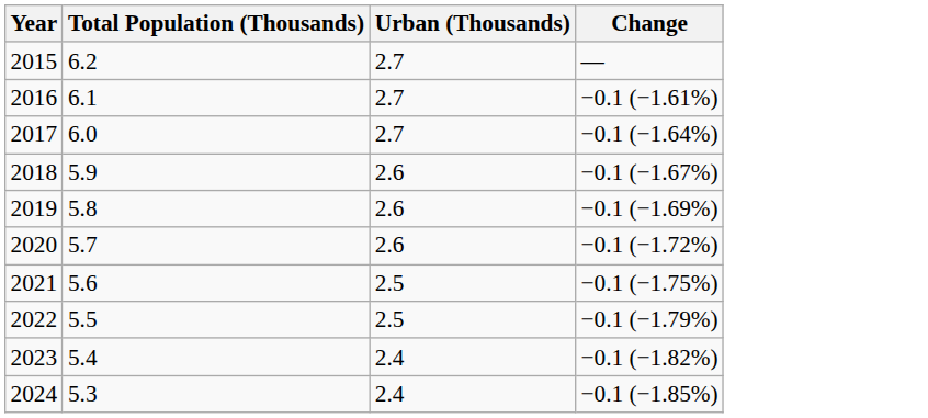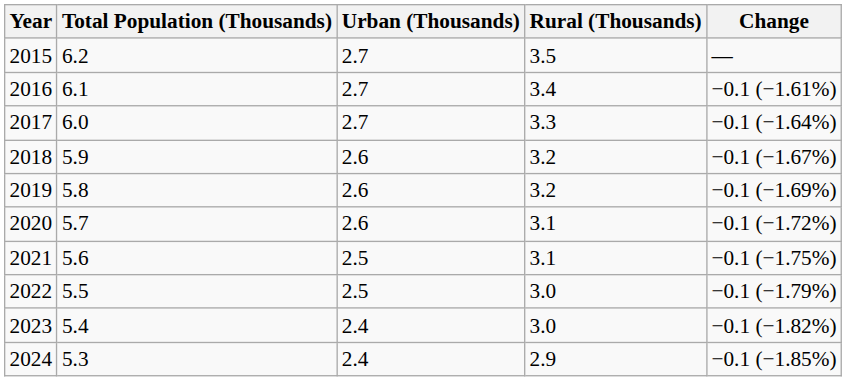+ column: Rural (Thousands) | 3.5 | 3.4 | 3.3 | 3.2 | 3.2 | 3.1 | 3.1 | 3.0 | 3.0 | 2.9
